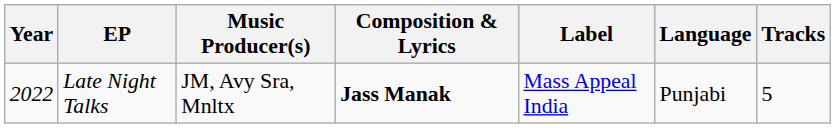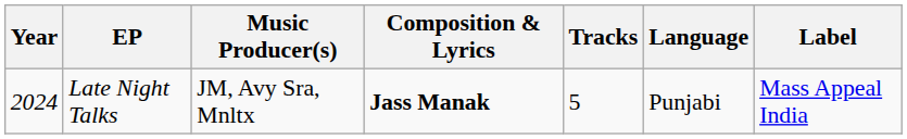columns swapped: Tracks <-> Label
Late Night Talks | Year: 2022 -> 2024
